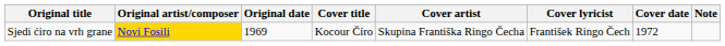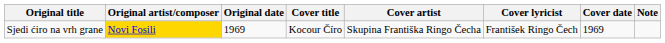Sjedi ćiro na vrh grane | Cover date: 1972 -> 1969
